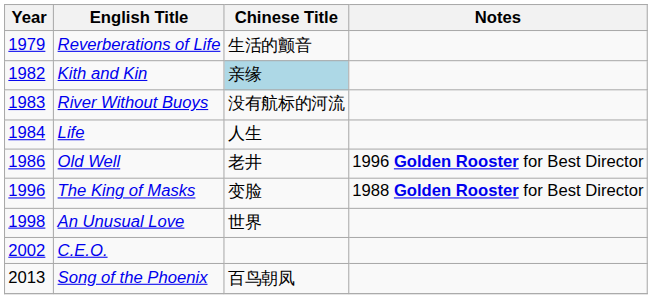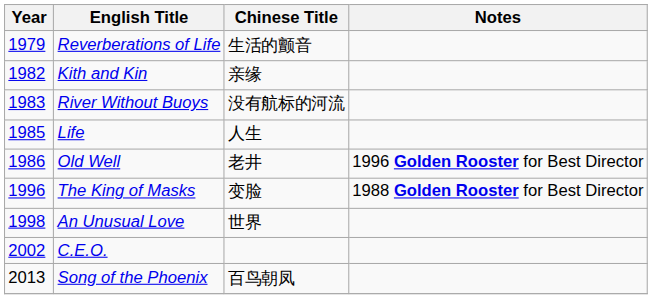Kith and Kin | Chinese Title: lightblue background -> no background
Life | Year: 1984 -> 1985
